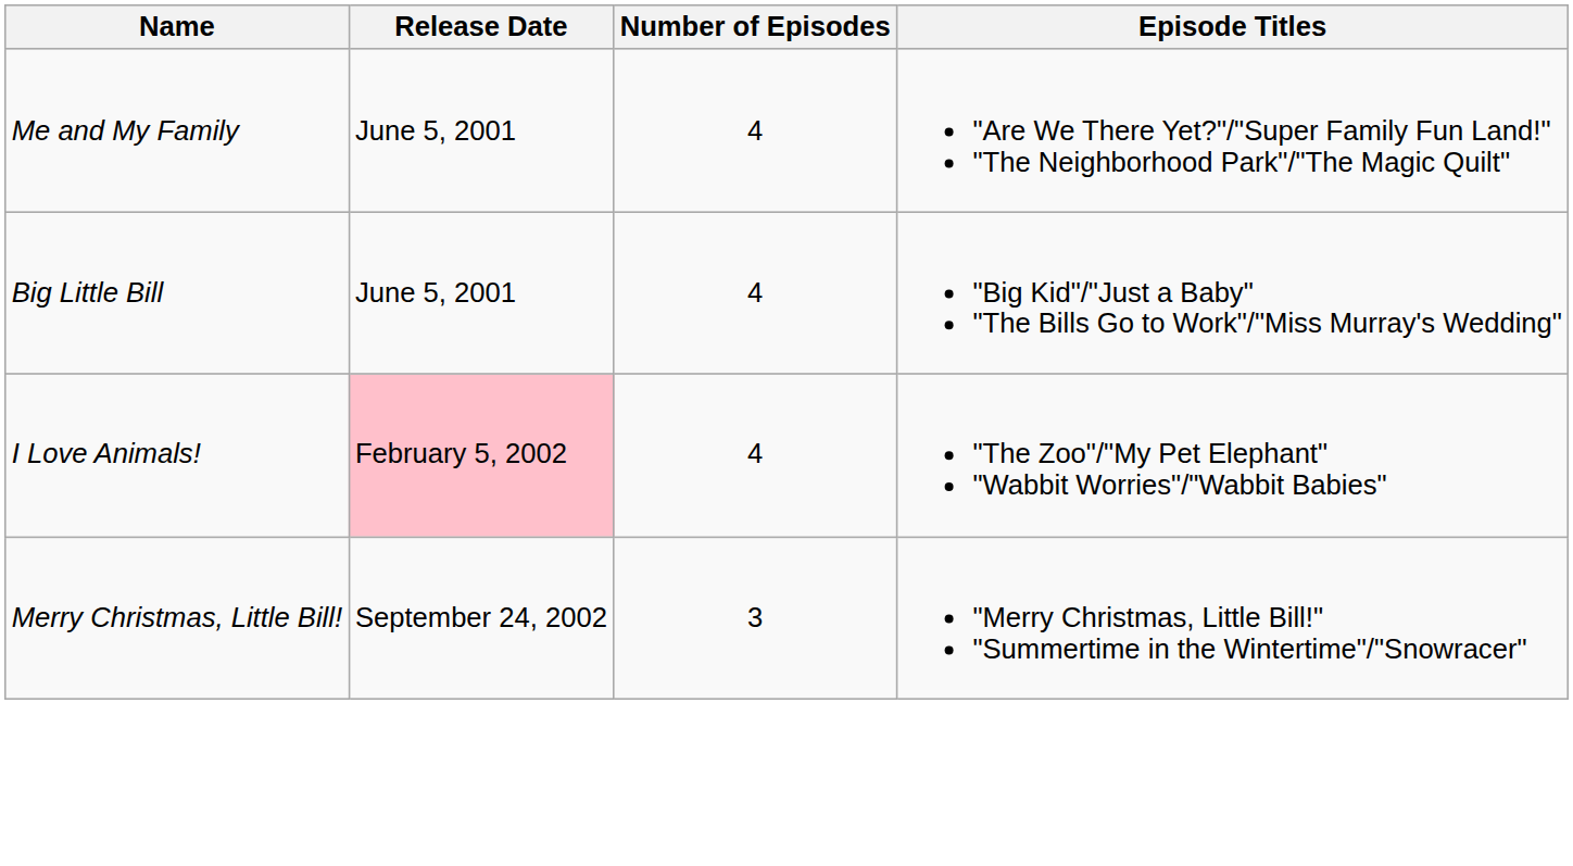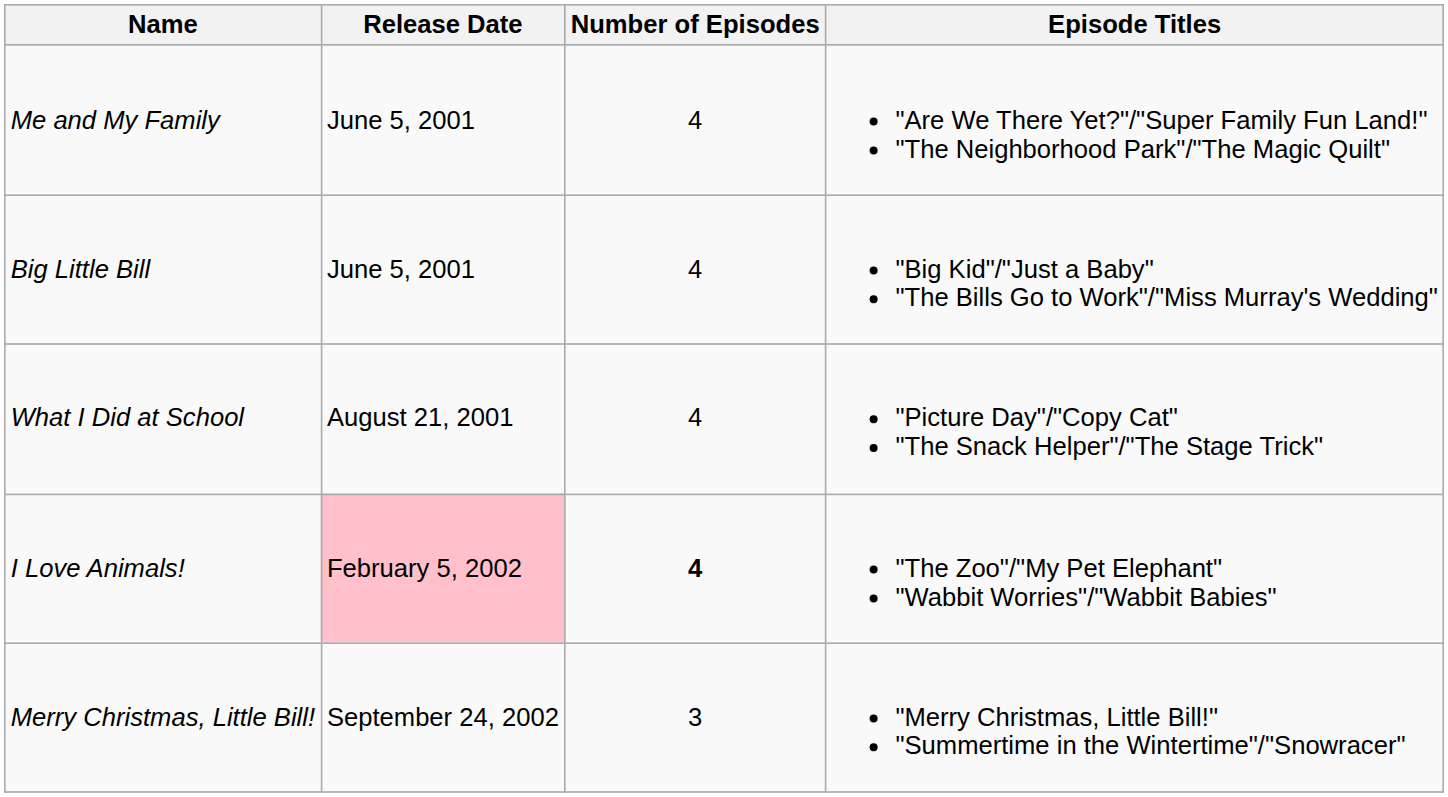+ row: What I Did at School | August 21, 2001 | 4 | "Picture Day"/"Copy Cat" "The Snack Helper"/"The Stage Trick"
I Love Animals! | Number of Episodes: normal -> bold
